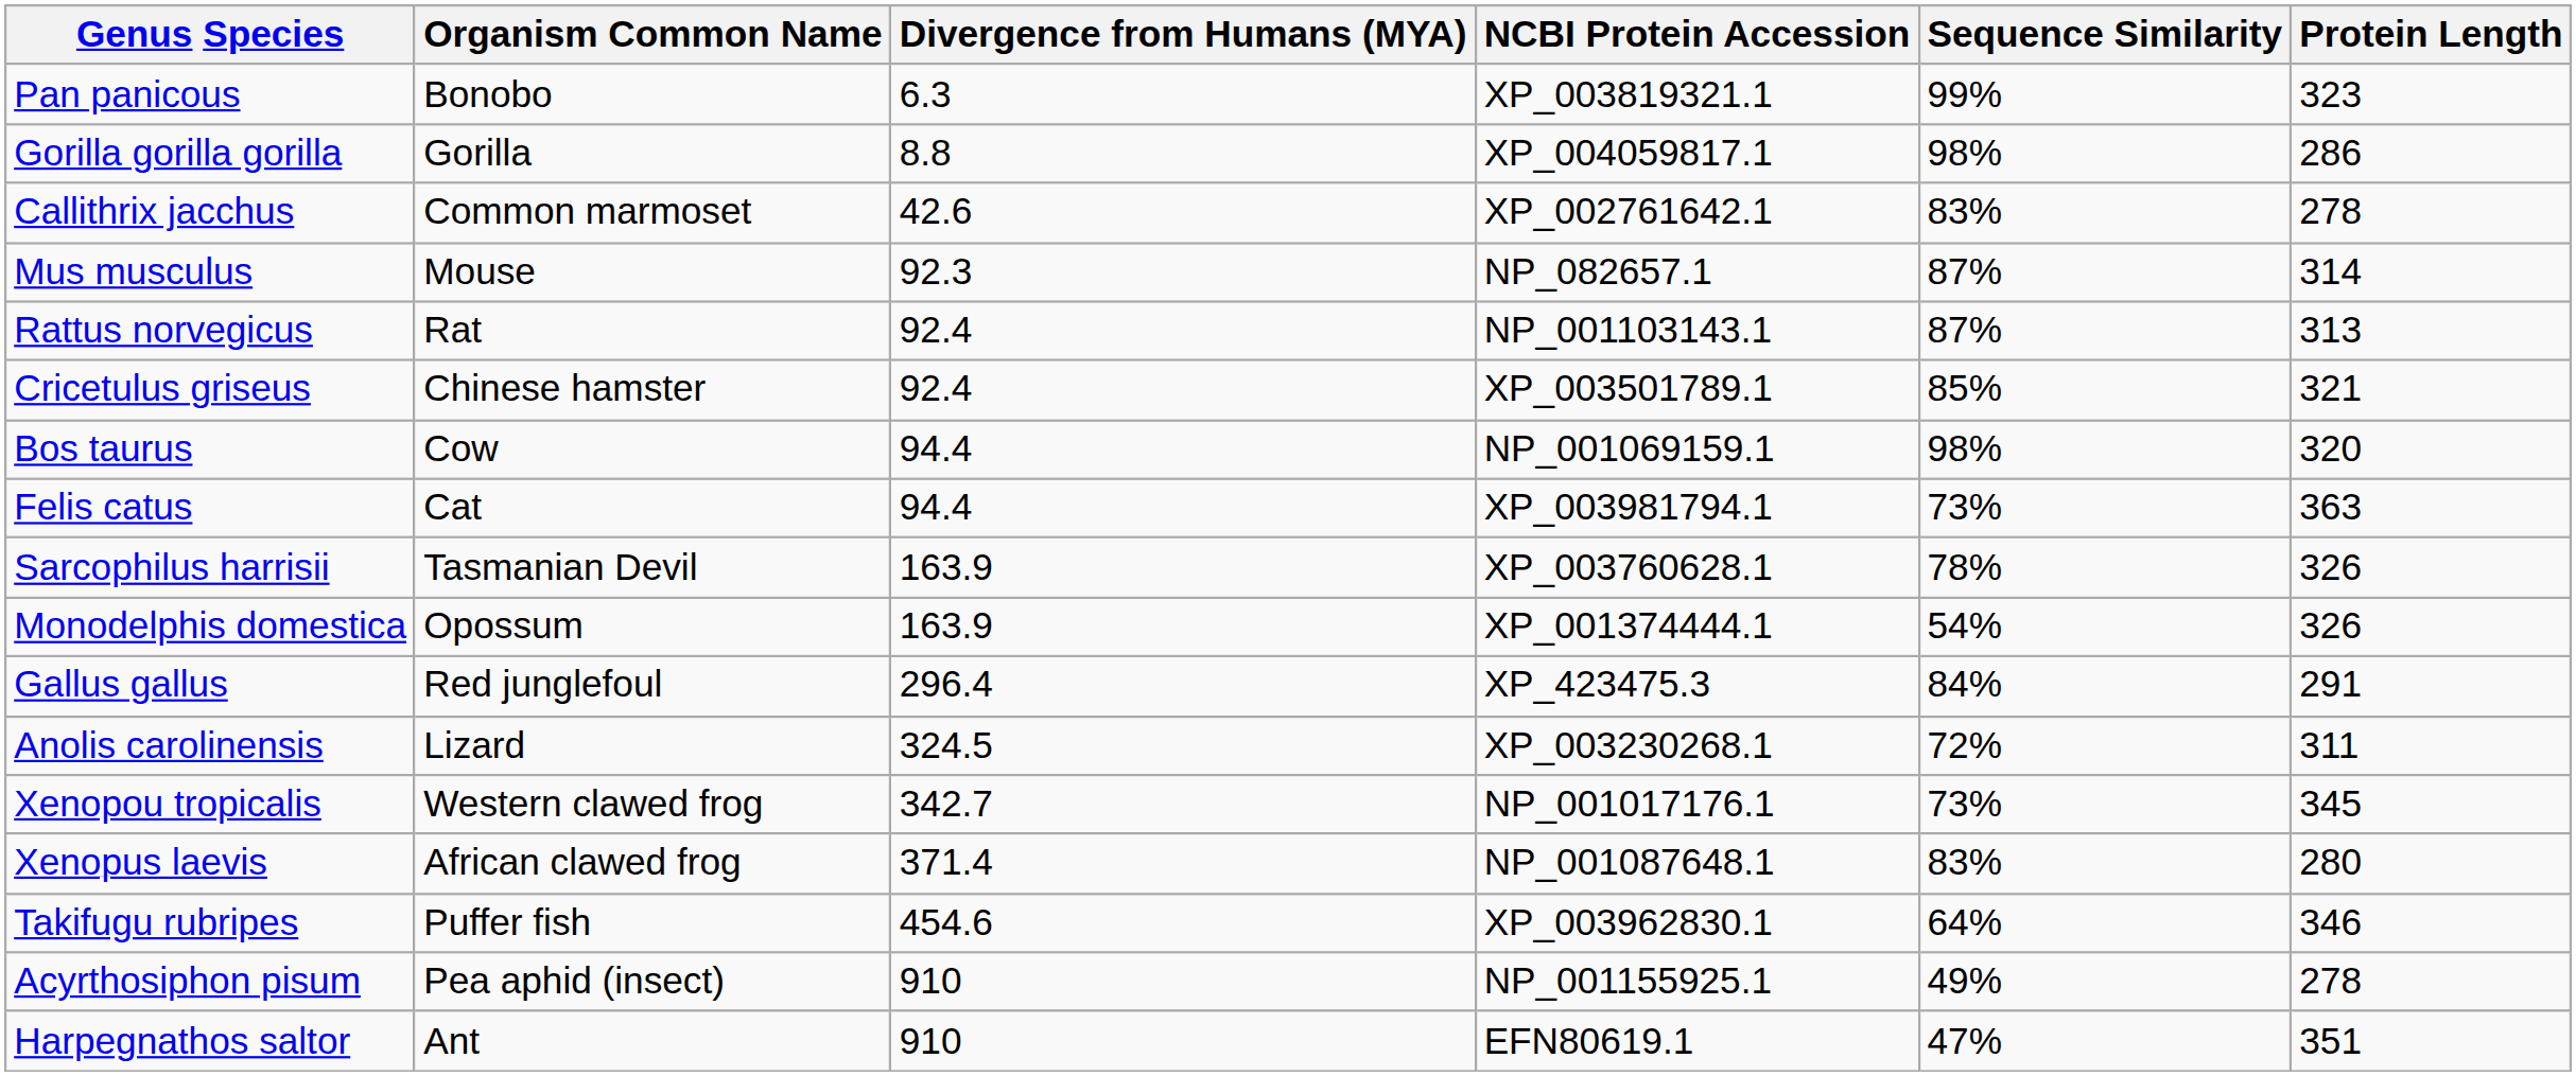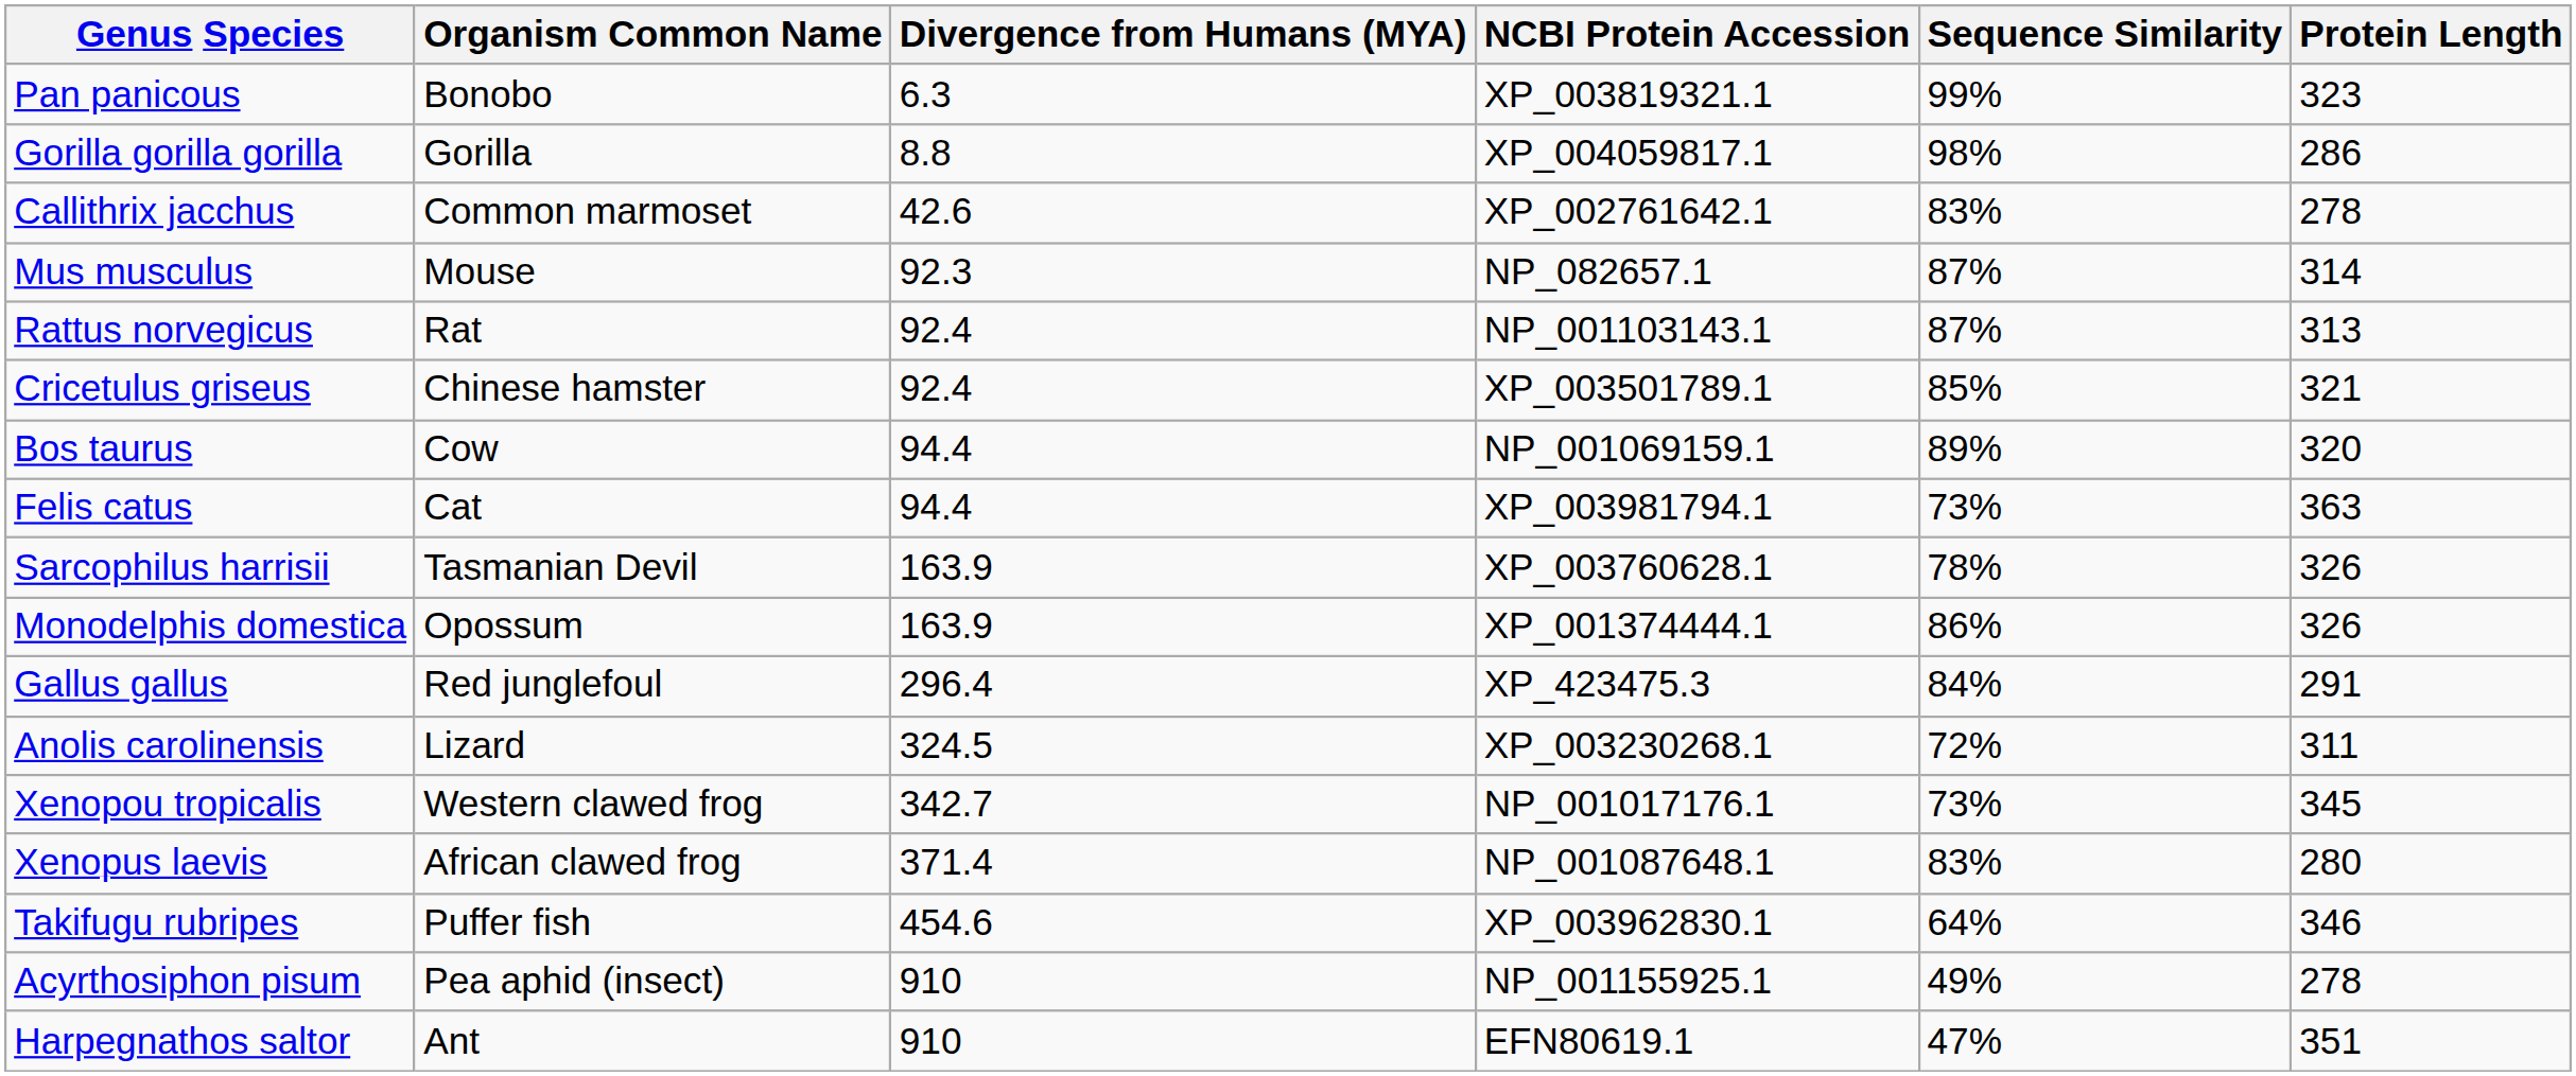Bos taurus | Sequence Similarity: 98% -> 89%
Monodelphis domestica | Sequence Similarity: 54% -> 86%
